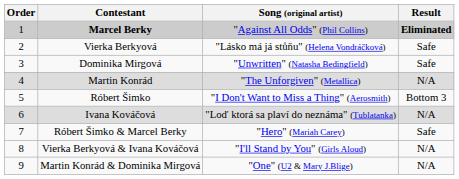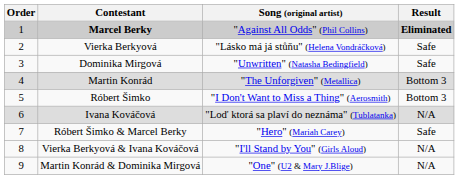Martin Konrád | Result: N/A -> Bottom 3
